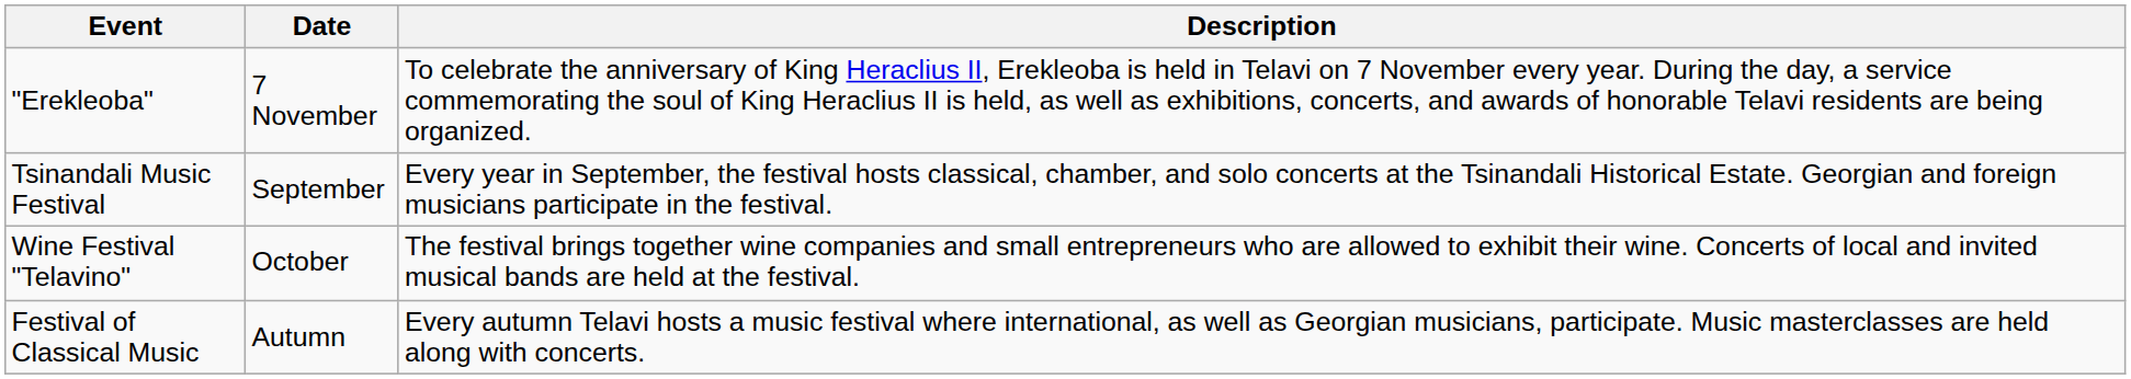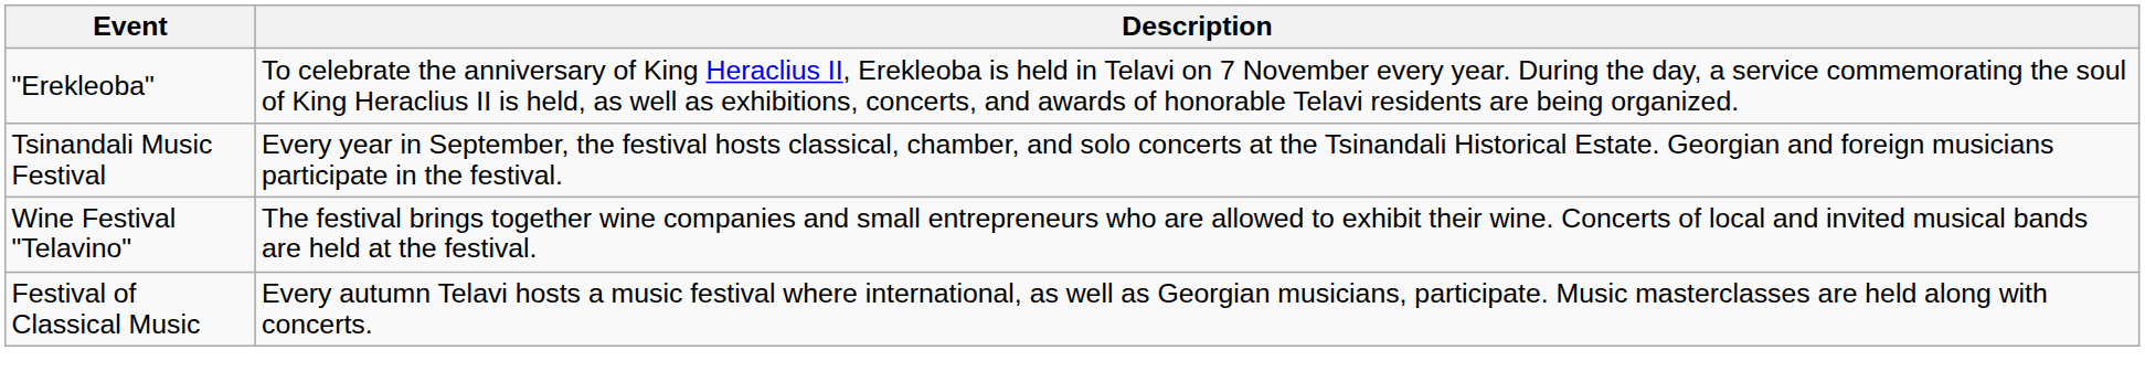- column: Date | 7 November | September | October | Autumn
